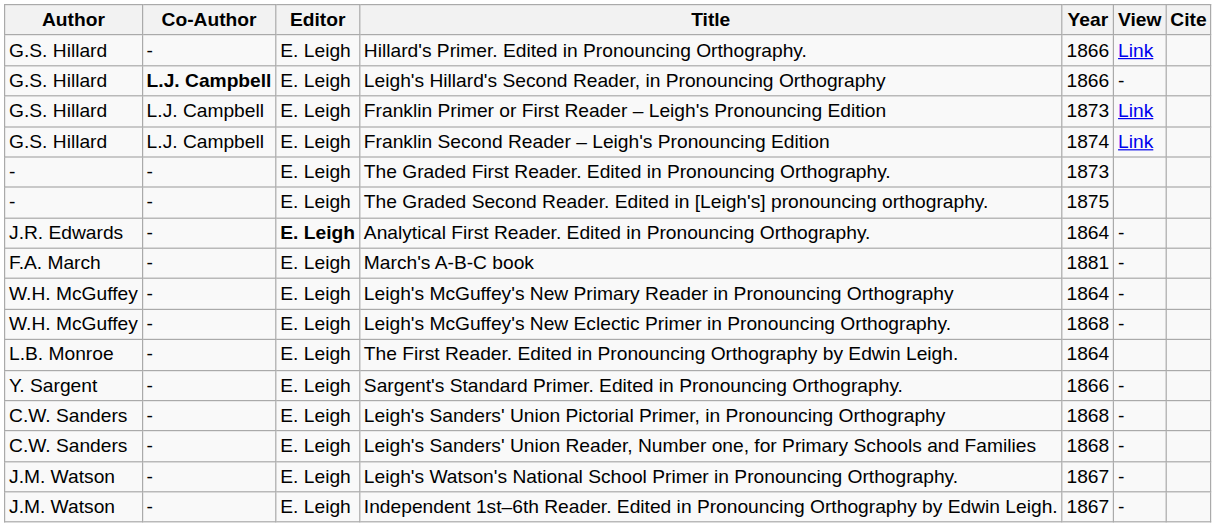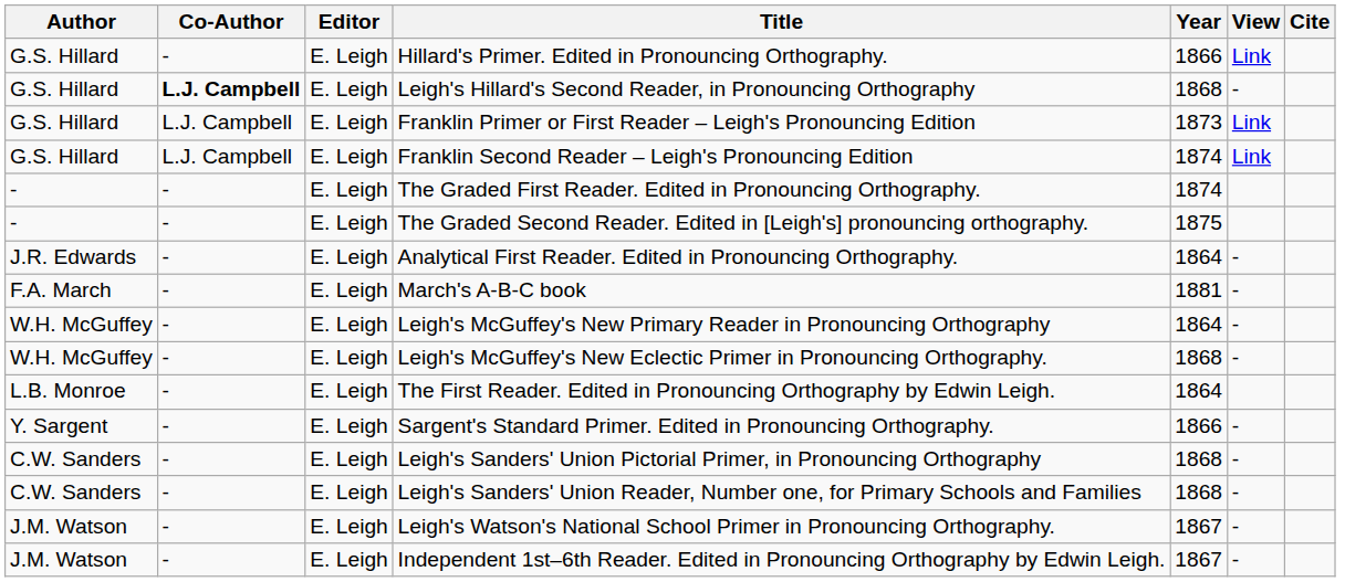Leigh's Hillard's Second Reader, in Pronouncing Orthography | Year: 1866 -> 1868
The Graded First Reader. Edited in Pronouncing Orthography. | Year: 1873 -> 1874
Analytical First Reader. Edited in Pronouncing Orthography. | Editor: bold -> normal
